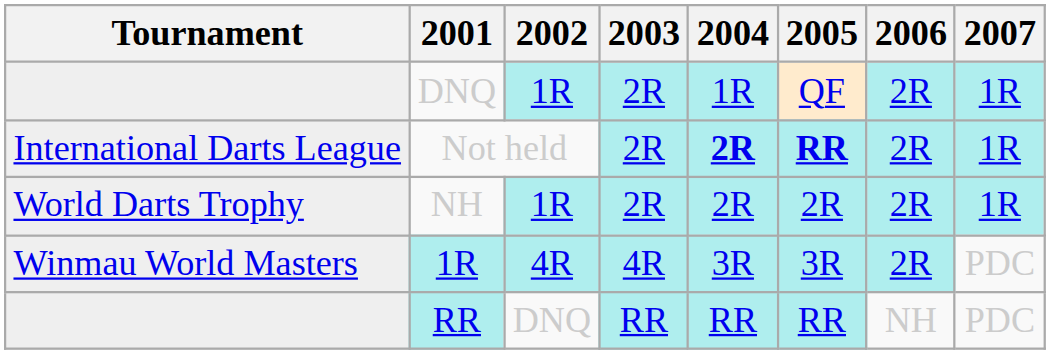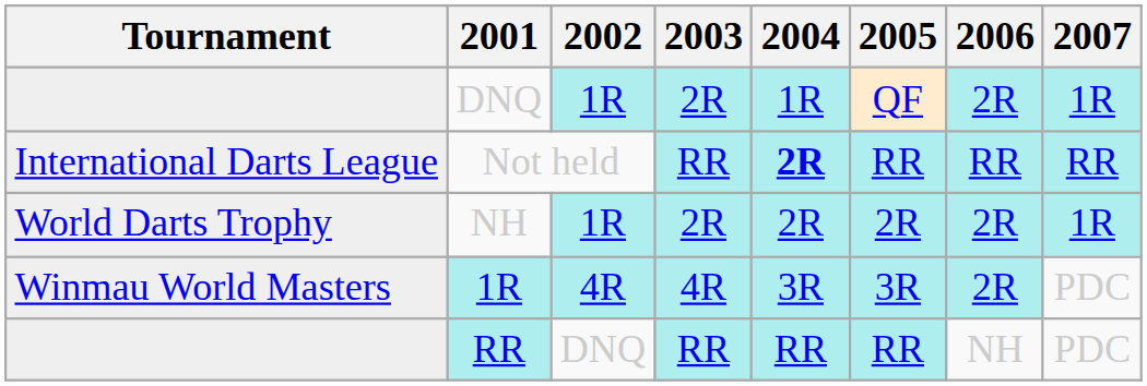Not held | 2003: 2R -> RR
Not held | 2005: bold -> normal
Not held | 2006: 2R -> RR
Not held | 2007: 1R -> RR
